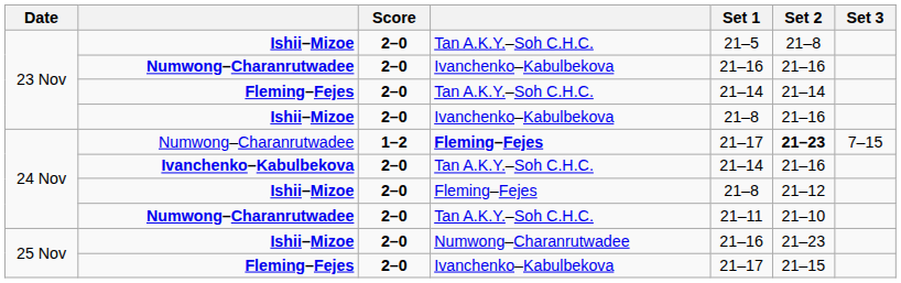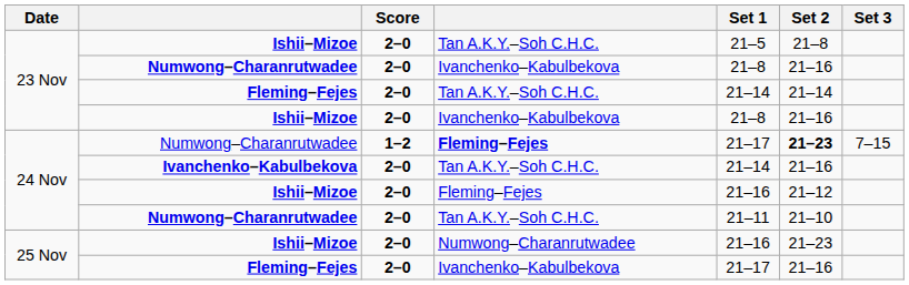Numwong–Charanrutwadee / Ivanchenko–Kabulbekova | Set 1: 21–16 -> 21–8
Ishii–Mizoe / Fleming–Fejes | Set 1: 21–8 -> 21–16
Fleming–Fejes / Ivanchenko–Kabulbekova | Set 2: 21–15 -> 21–16
